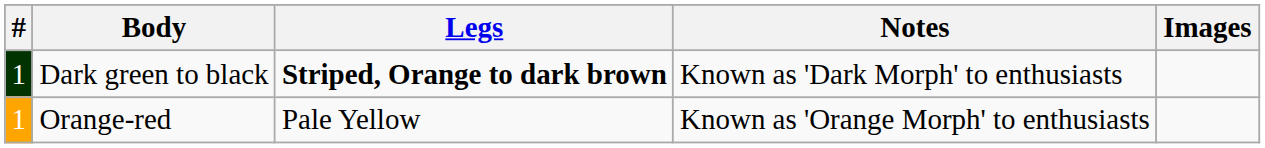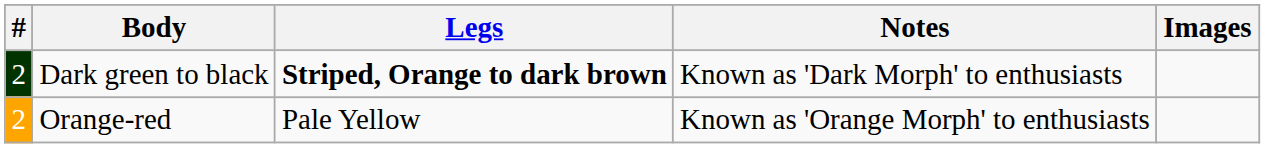Dark green to black | #: 1 -> 2
Orange-red | #: 1 -> 2
